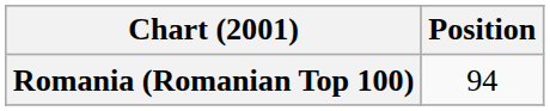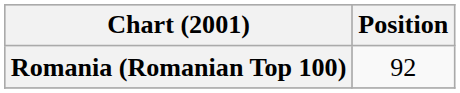Romania (Romanian Top 100) | Position: 94 -> 92
